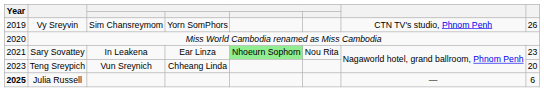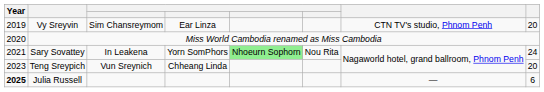Vy Sreyvin | column 4: Yorn SomPhors -> Ear Linza
Vy Sreyvin | column 8: 26 -> 20
Sary Sovattey | column 4: Ear Linza -> Yorn SomPhors
Sary Sovattey | column 8: 23 -> 24
